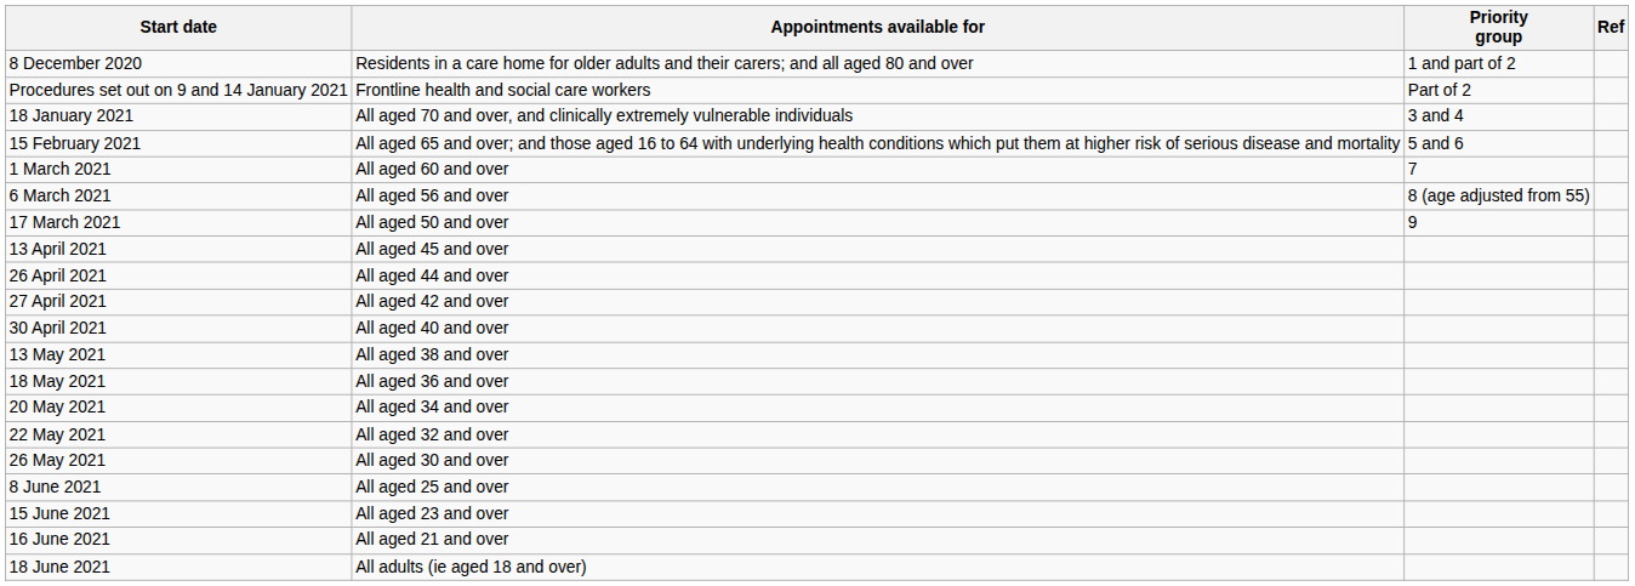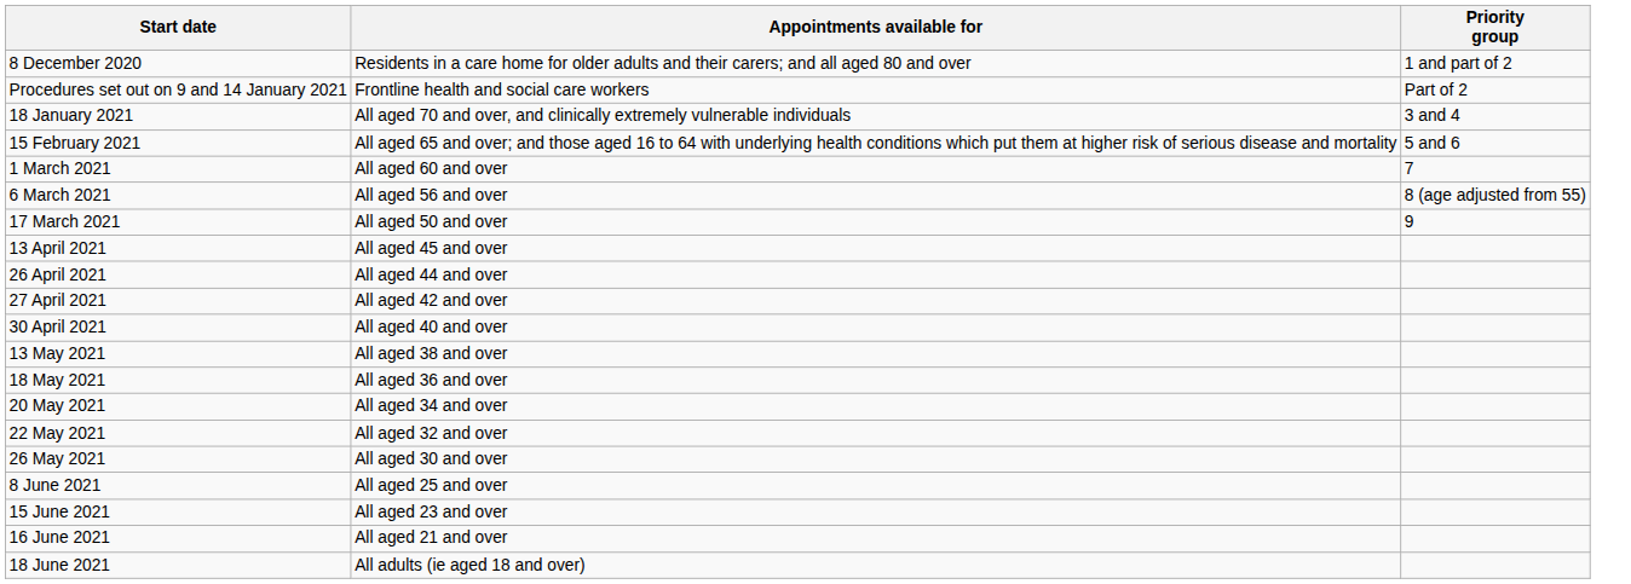- column: Ref
